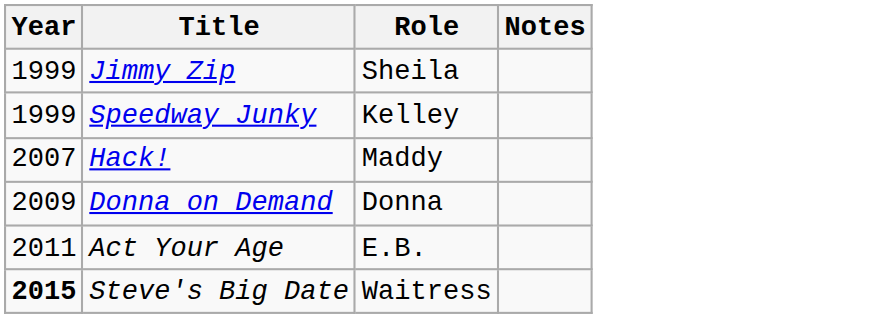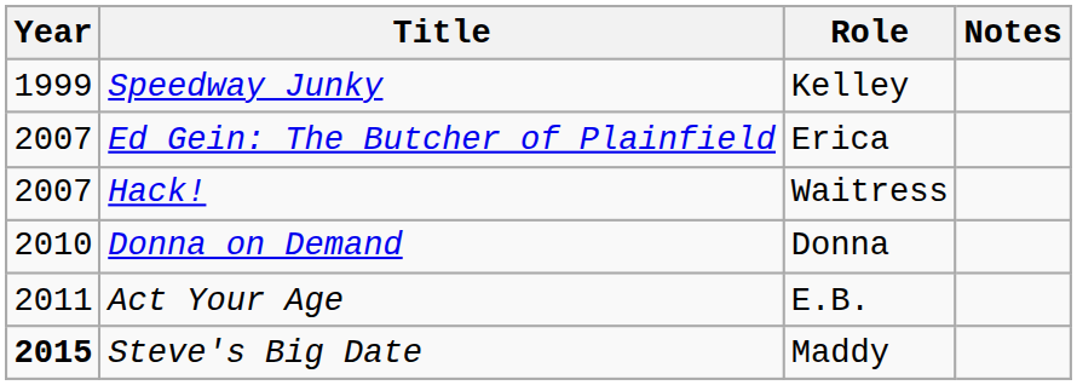- row: 1999 | Jimmy Zip | Sheila
+ row: 2007 | Ed Gein: The Butcher of Plainfield | Erica
Hack! | Role: Maddy -> Waitress
Donna on Demand | Year: 2009 -> 2010
Steve's Big Date | Role: Waitress -> Maddy
